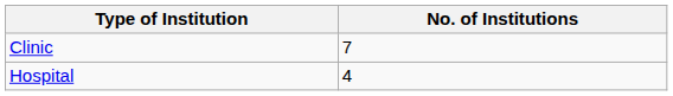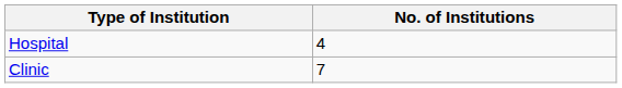rows swapped: Hospital <-> Clinic
